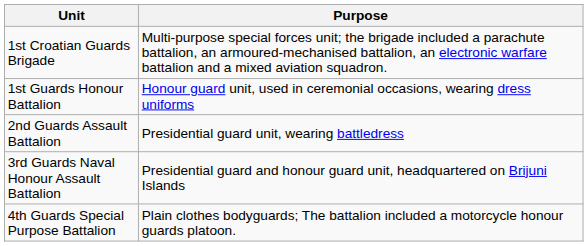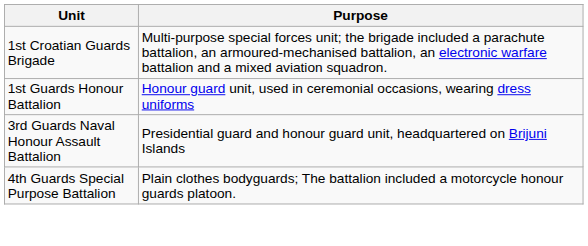- row: 2nd Guards Assault Battalion | Presidential guard unit, wearing battledress
